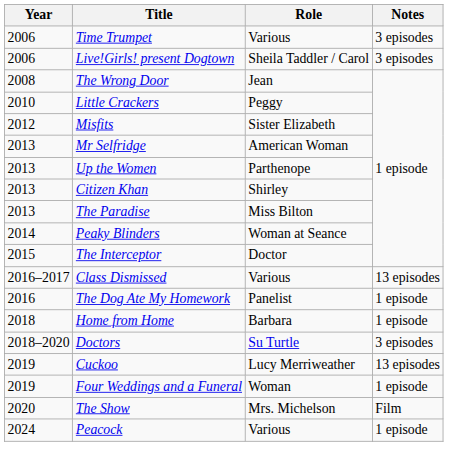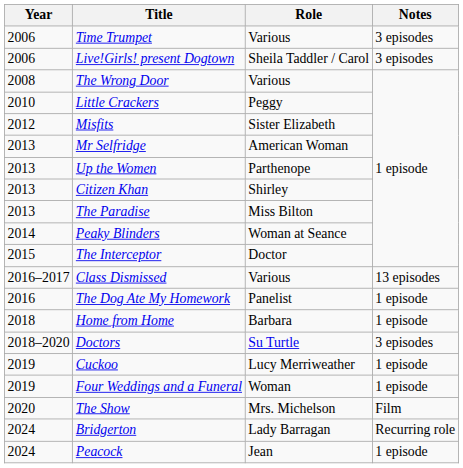The Wrong Door | Role: Jean -> Various
Cuckoo | Notes: 13 episodes -> 1 episode
+ row: 2024 | Bridgerton | Lady Barragan | Recurring role
Peacock | Role: Various -> Jean
